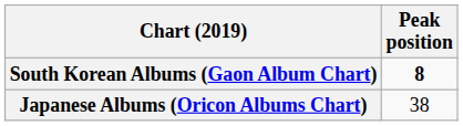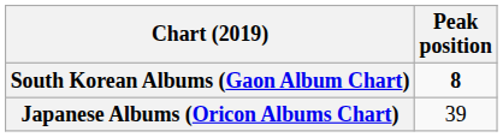Japanese Albums (Oricon Albums Chart) | Peak position: 38 -> 39
